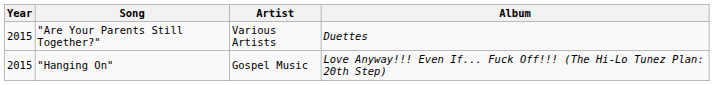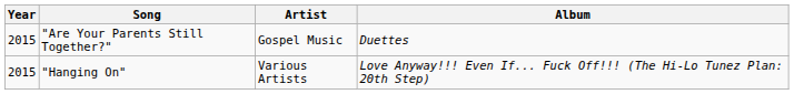"Are Your Parents Still Together?" | Artist: Various Artists -> Gospel Music
"Hanging On" | Artist: Gospel Music -> Various Artists
